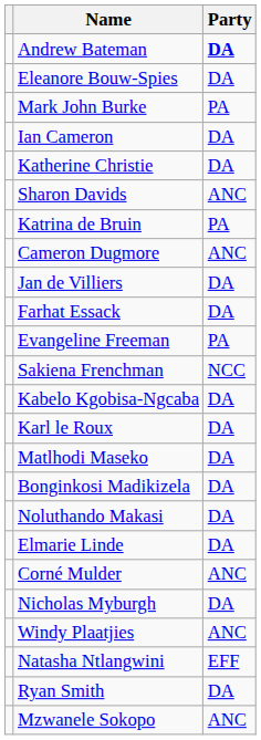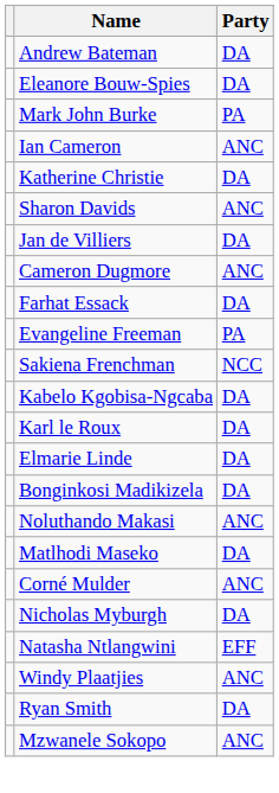Andrew Bateman | Party: bold -> normal
Ian Cameron | Party: DA -> ANC
- row: Katrina de Bruin | PA
rows swapped: Jan de Villiers <-> Cameron Dugmore
rows swapped: Elmarie Linde <-> Matlhodi Maseko
Noluthando Makasi | Party: DA -> ANC
rows swapped: Natasha Ntlangwini <-> Windy Plaatjies
